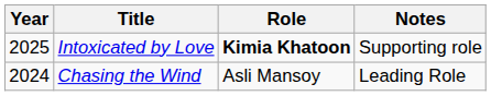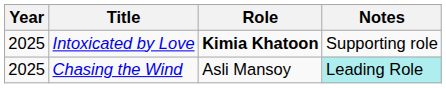Chasing the Wind | Year: 2024 -> 2025
Chasing the Wind | Notes: no background -> paleturquoise background
